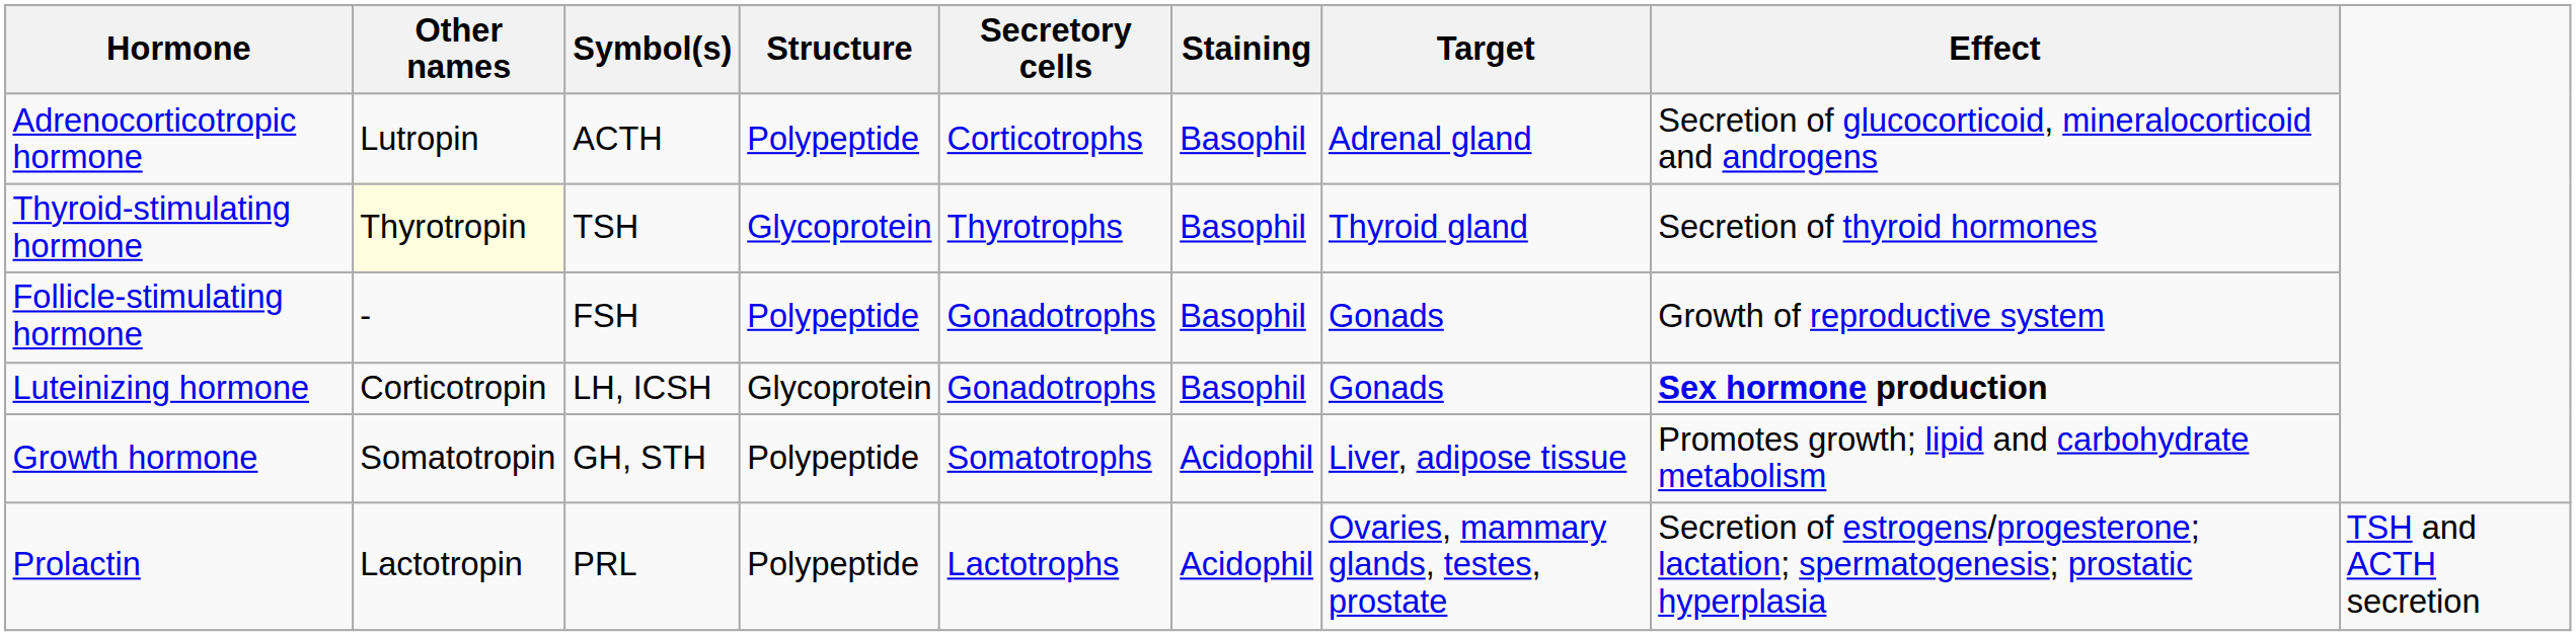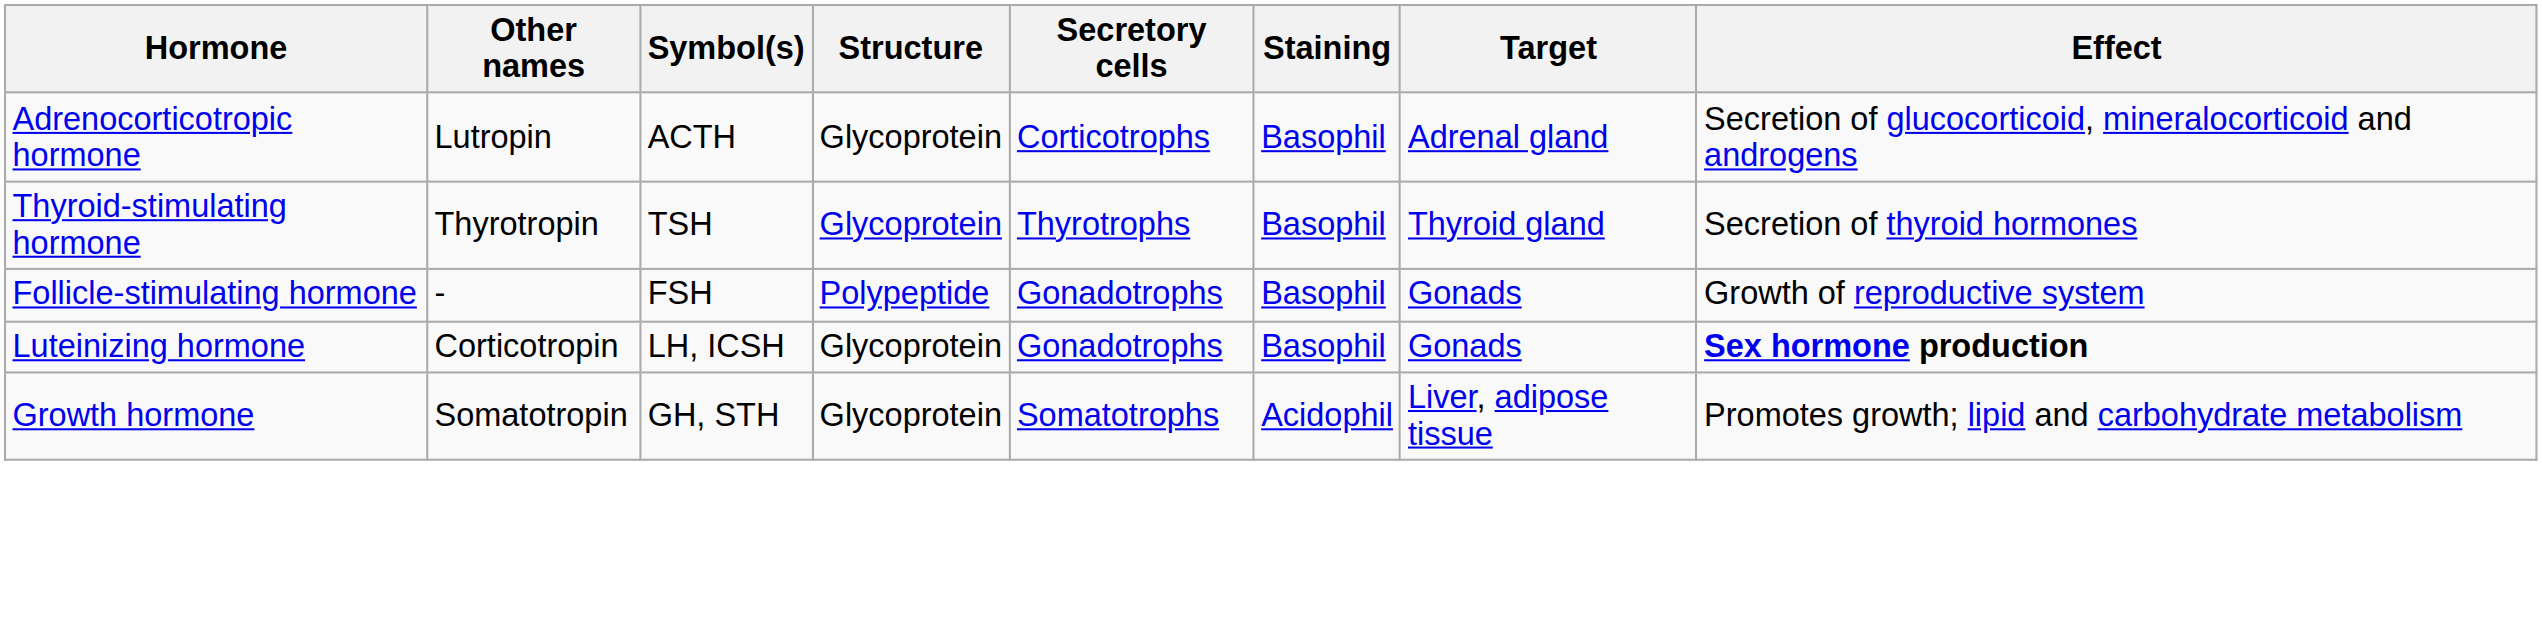Adrenocorticotropic hormone | Structure: Polypeptide -> Glycoprotein
Thyroid-stimulating hormone | Other names: lightyellow background -> no background
Growth hormone | Structure: Polypeptide -> Glycoprotein
- row: Prolactin | Lactotropin | PRL | Polypeptide | Lactotrophs | Acidophil | Ovaries, mammary glands, testes, prostate | Secretion of estrogens/progesterone; lactation; spermatogenesis; prostatic hyperplasia | TSH and ACTH secretion
